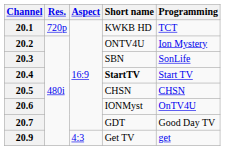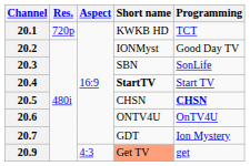20.2 | Short name: ONTV4U -> IONMyst
20.2 | Programming: Ion Mystery -> Good Day TV
20.5 | Programming: normal -> bold
20.6 | Short name: IONMyst -> ONTV4U
20.7 | Programming: Good Day TV -> Ion Mystery
20.9 | Short name: no background -> lightsalmon background
